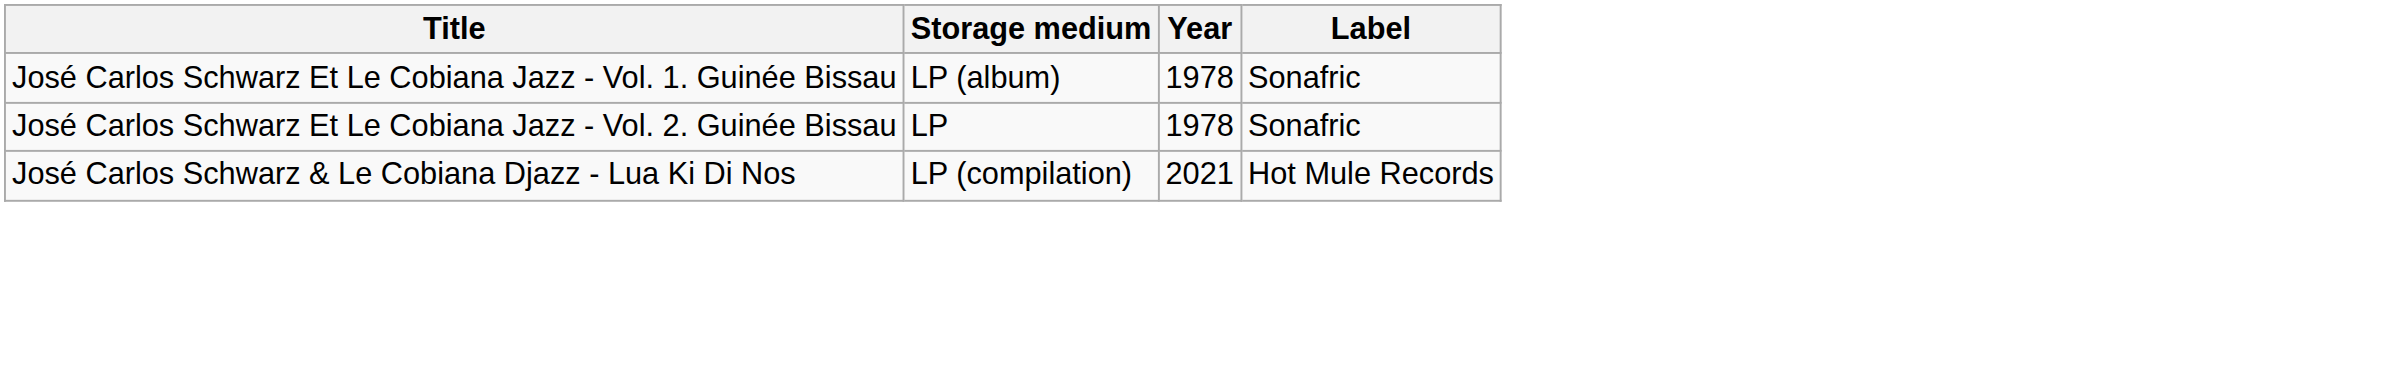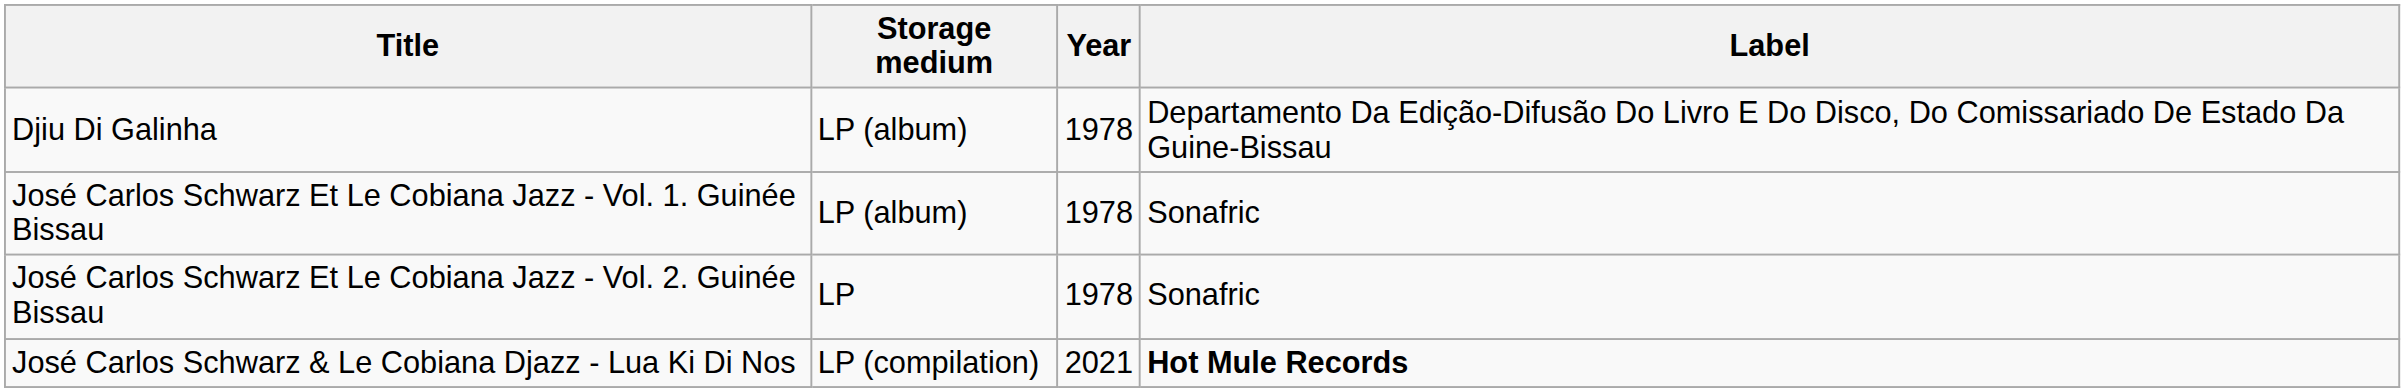+ row: Djiu Di Galinha | LP (album) | 1978 | Departamento Da Edição-Difusão Do Livro E Do Disco, Do Comissariado De Estado Da Guine-Bissau
José Carlos Schwarz & Le Cobiana Djazz - Lua Ki Di Nos | Label: normal -> bold
